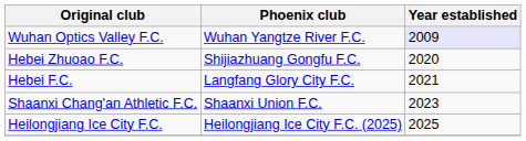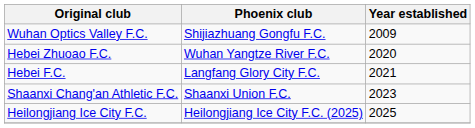Wuhan Optics Valley F.C. | Phoenix club: Wuhan Yangtze River F.C. -> Shijiazhuang Gongfu F.C.
Wuhan Optics Valley F.C. | Year established: lavender background -> no background
Hebei Zhuoao F.C. | Phoenix club: Shijiazhuang Gongfu F.C. -> Wuhan Yangtze River F.C.
